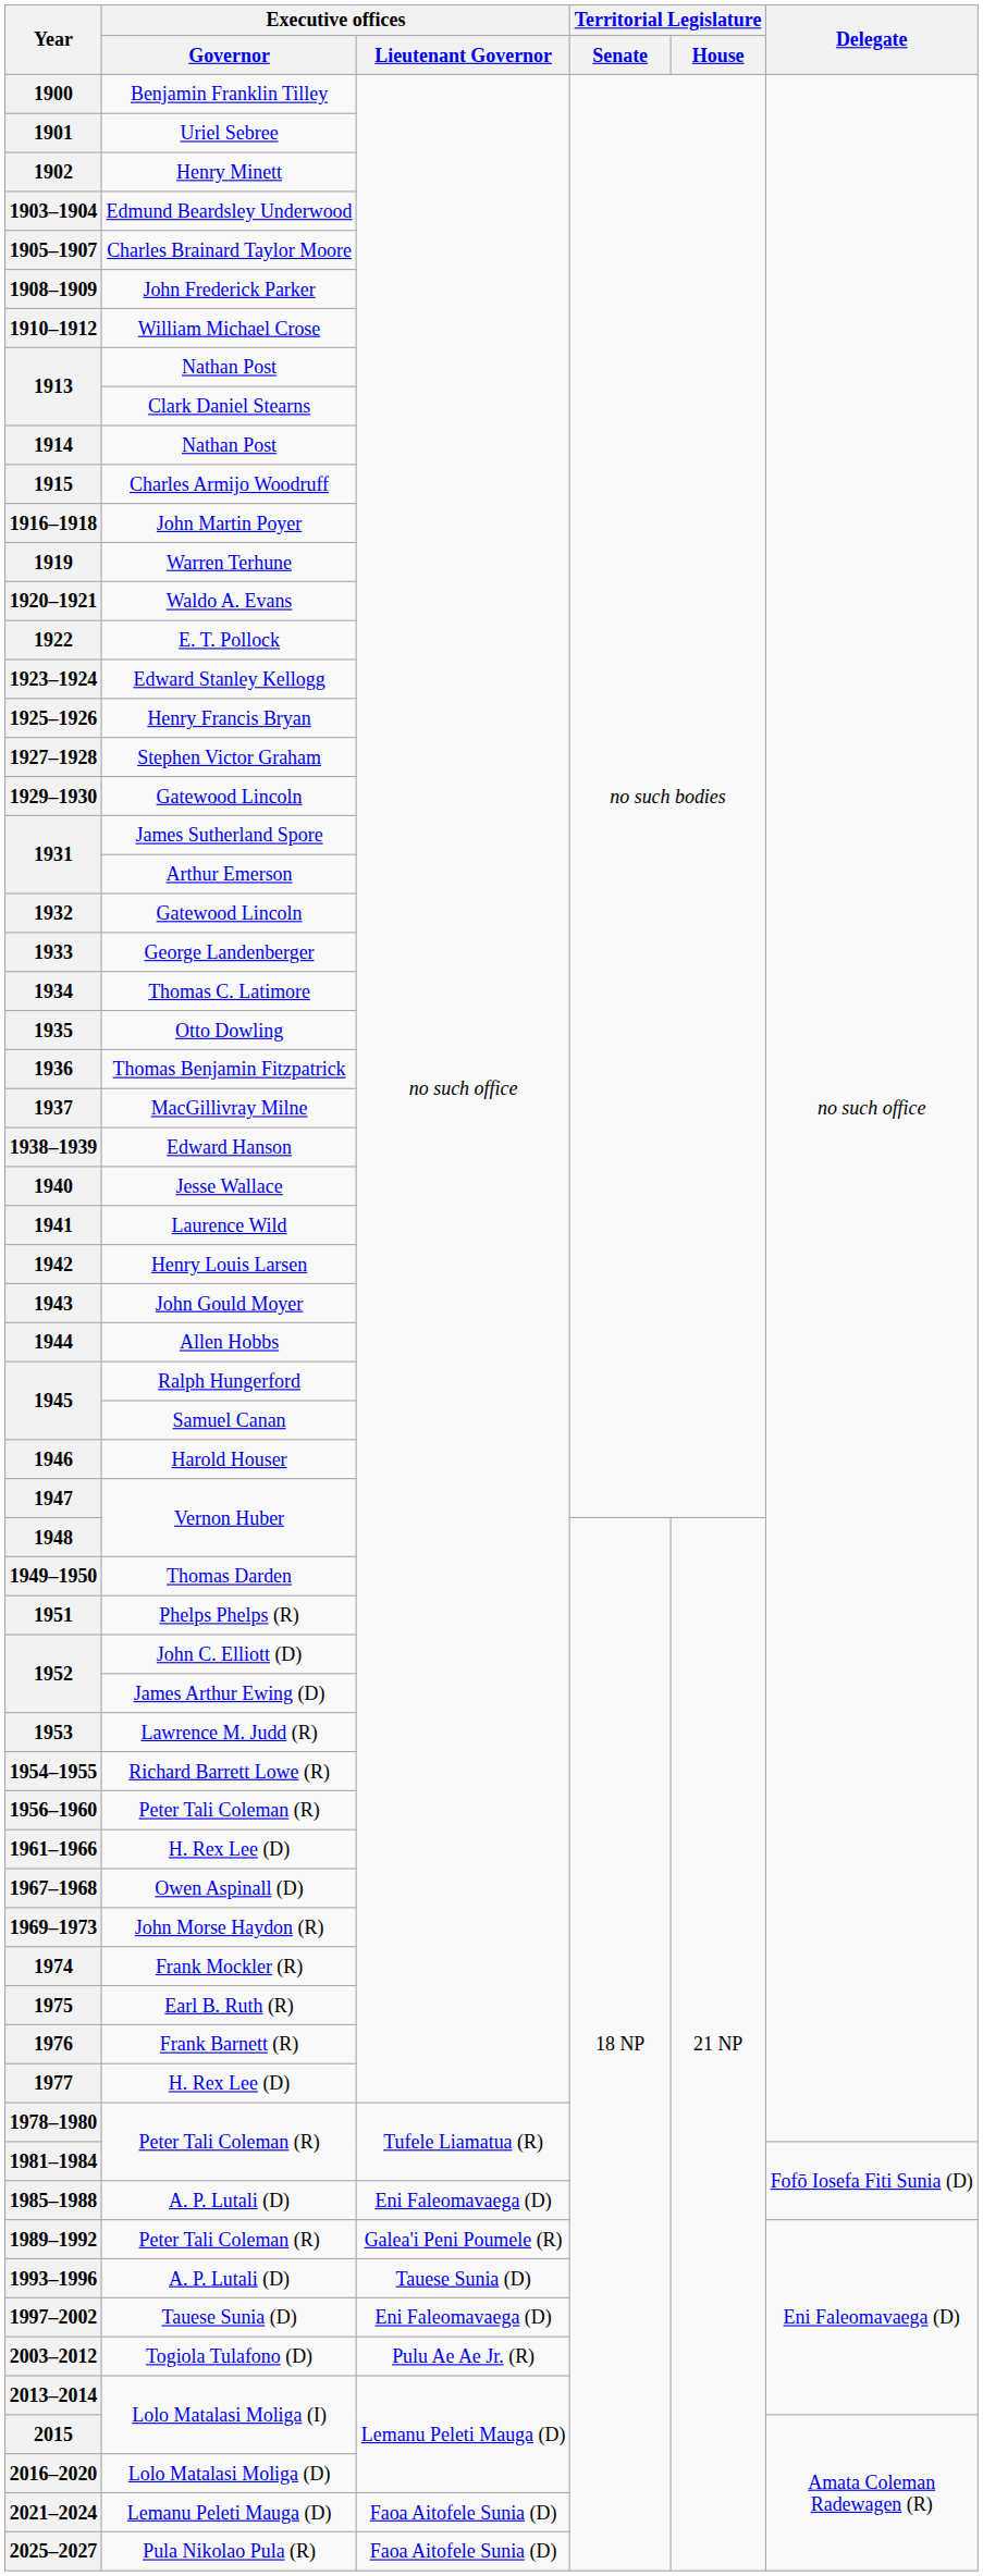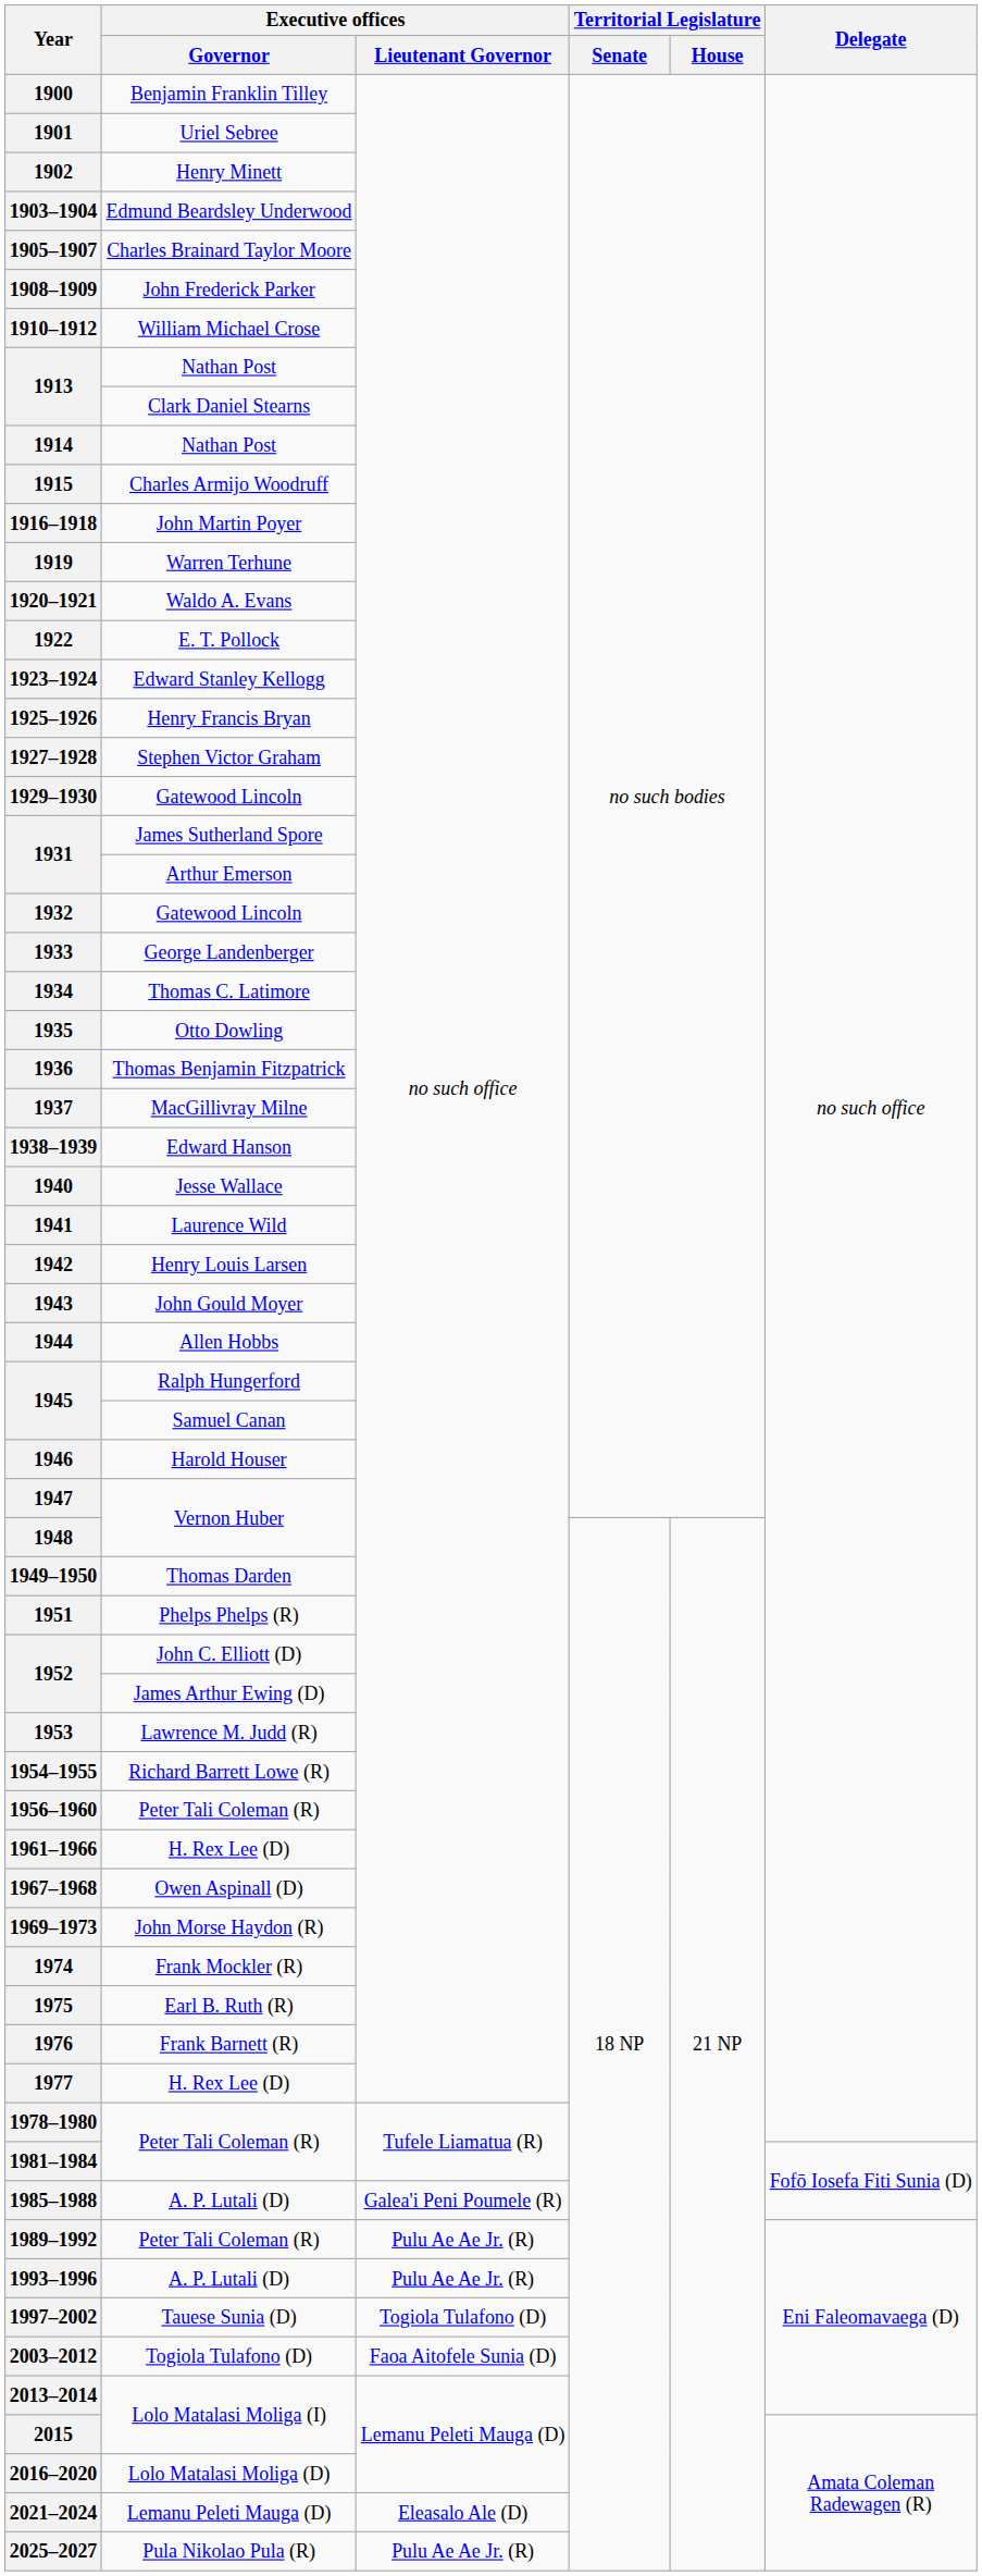1985–1988 | Executive offices / Lieutenant Governor: Eni Faleomavaega (D) -> Galea'i Peni Poumele (R)
1989–1992 | Executive offices / Lieutenant Governor: Galea'i Peni Poumele (R) -> Pulu Ae Ae Jr. (R)
1993–1996 | Executive offices / Lieutenant Governor: Tauese Sunia (D) -> Pulu Ae Ae Jr. (R)
1997–2002 | Executive offices / Lieutenant Governor: Eni Faleomavaega (D) -> Togiola Tulafono (D)
2003–2012 | Executive offices / Lieutenant Governor: Pulu Ae Ae Jr. (R) -> Faoa Aitofele Sunia (D)
2021–2024 | Executive offices / Lieutenant Governor: Faoa Aitofele Sunia (D) -> Eleasalo Ale (D)
2025–2027 | Executive offices / Lieutenant Governor: Faoa Aitofele Sunia (D) -> Pulu Ae Ae Jr. (R)
